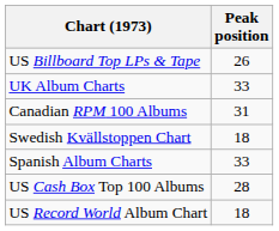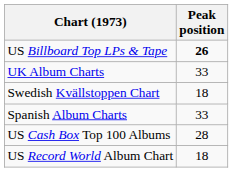US Billboard Top LPs & Tape | Peak position: normal -> bold
- row: Canadian RPM 100 Albums | 31
